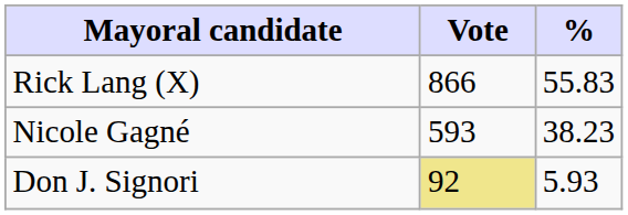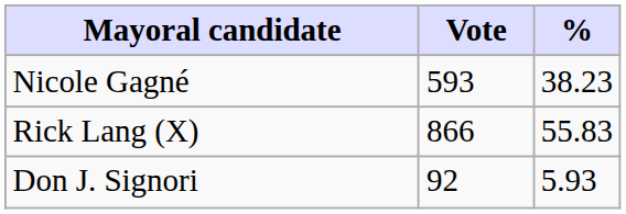rows swapped: Rick Lang (X) <-> Nicole Gagné
Don J. Signori | Vote: khaki background -> no background
